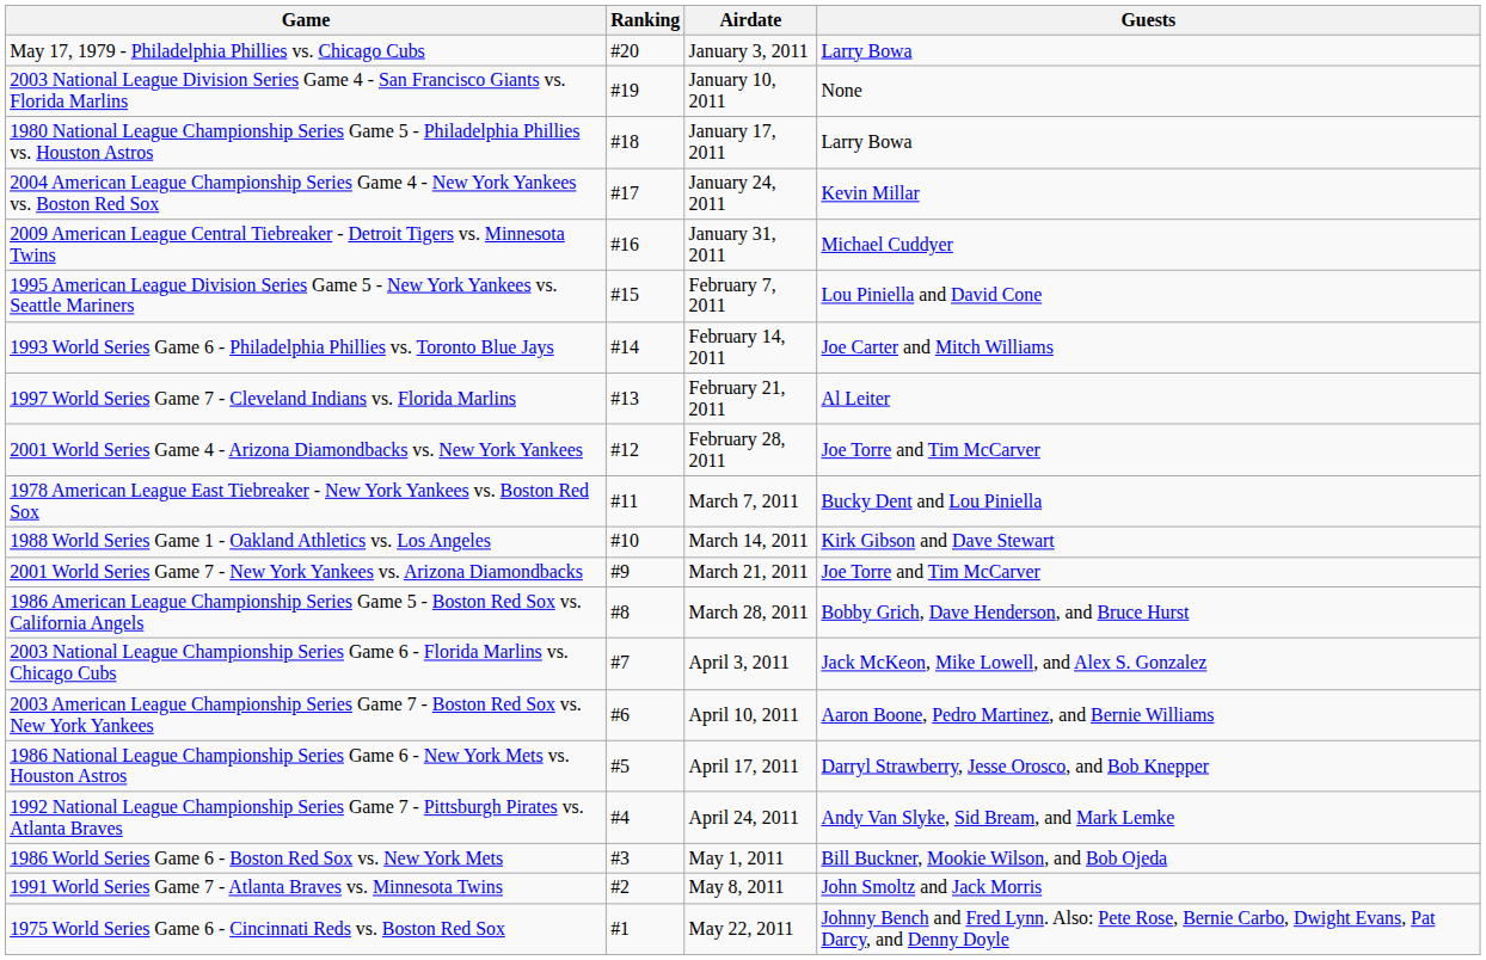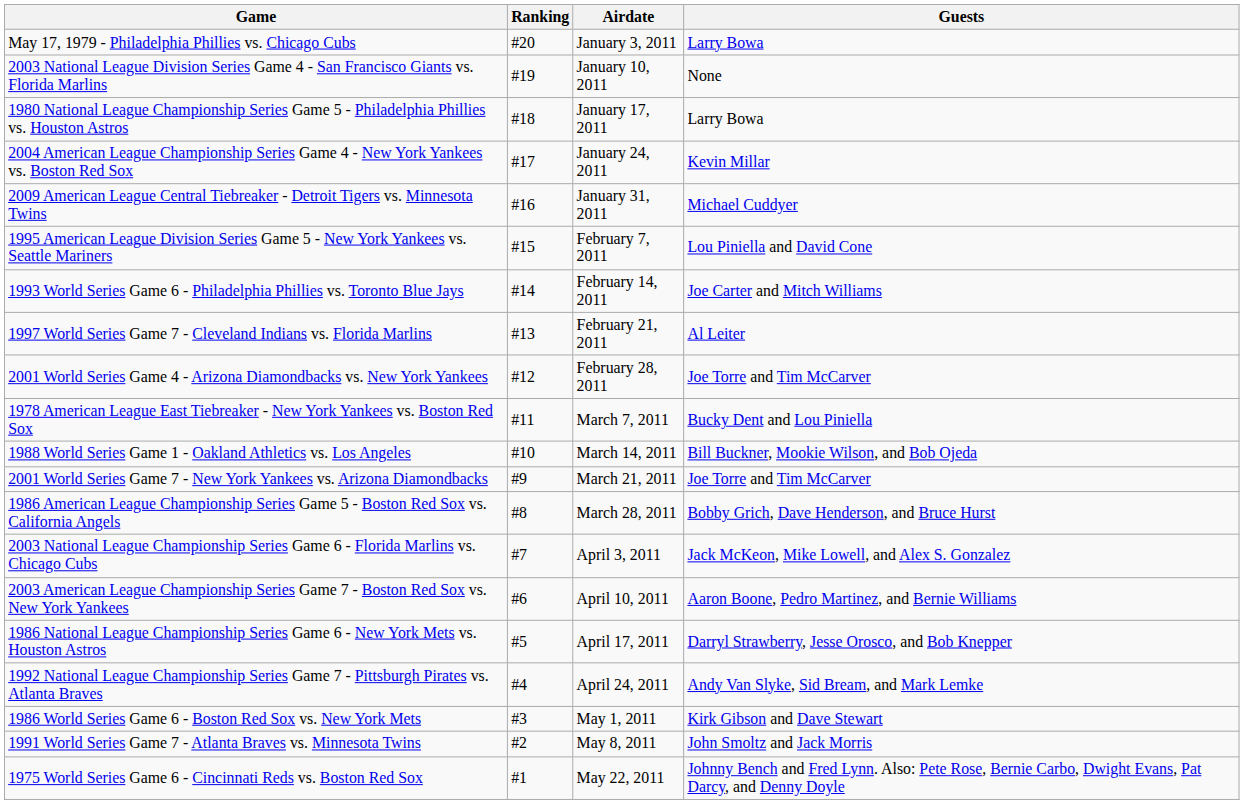1988 World Series Game 1 - Oakland Athletics vs. Los Angeles | Guests: Kirk Gibson and Dave Stewart -> Bill Buckner, Mookie Wilson, and Bob Ojeda
1986 World Series Game 6 - Boston Red Sox vs. New York Mets | Guests: Bill Buckner, Mookie Wilson, and Bob Ojeda -> Kirk Gibson and Dave Stewart
